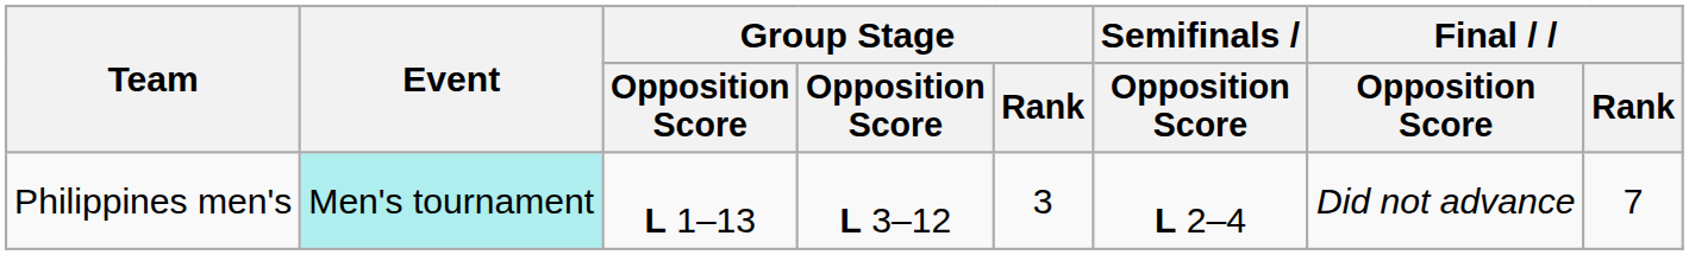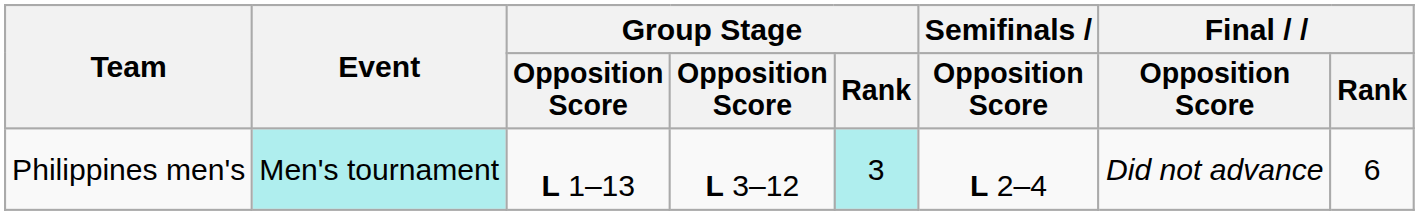Philippines men's | Group Stage / Rank: no background -> paleturquoise background
Philippines men's | Final / Rank: 7 -> 6
